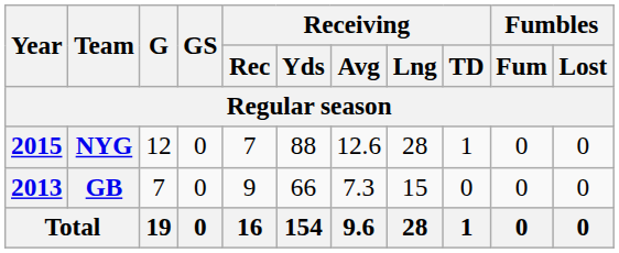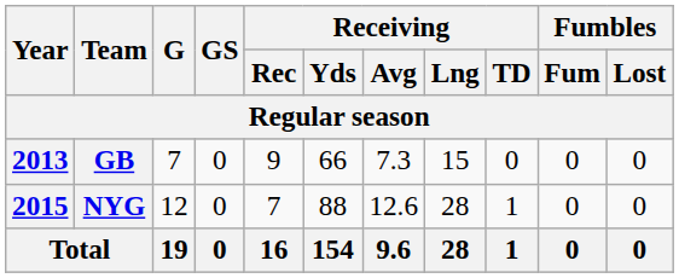rows swapped: GB <-> NYG
